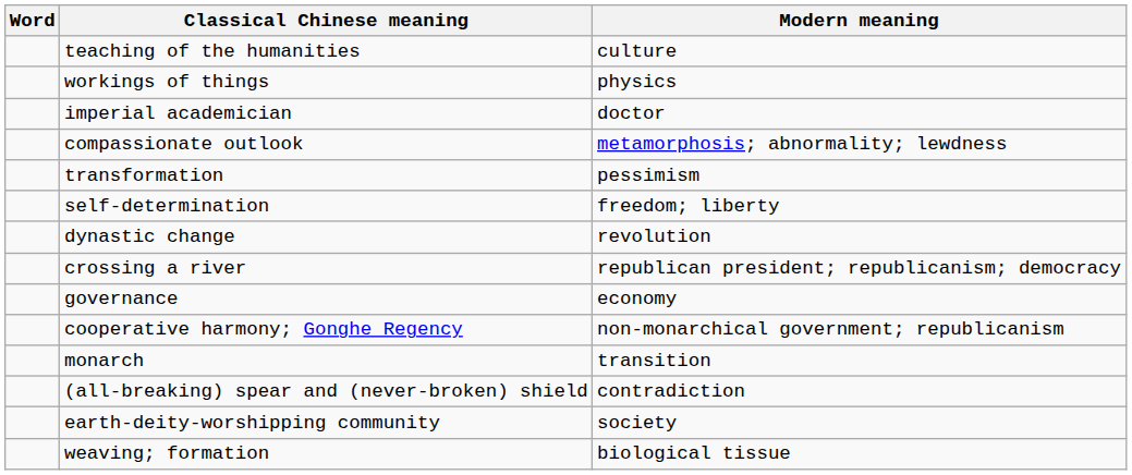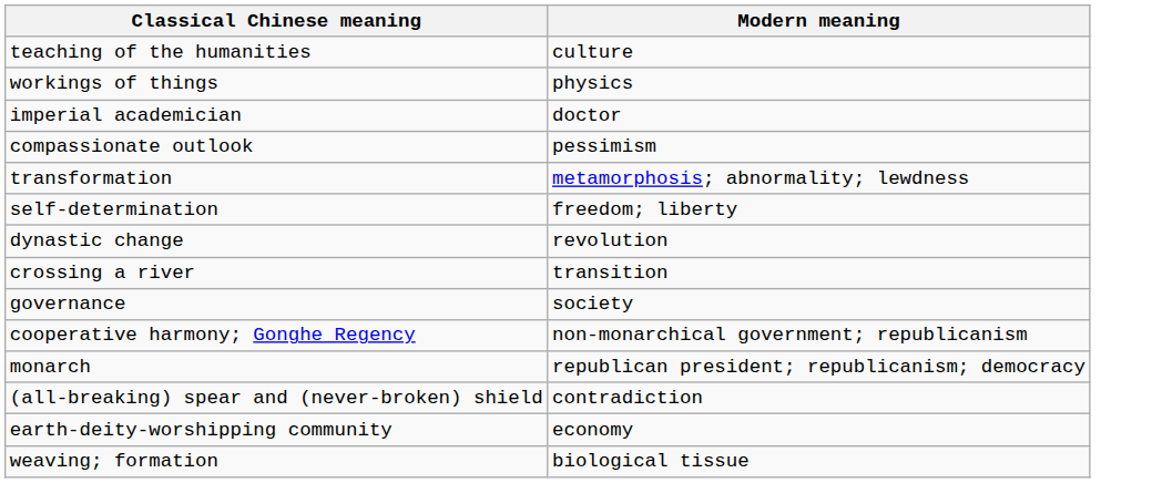- column: Word
compassionate outlook | Modern meaning: metamorphosis; abnormality; lewdness -> pessimism
transformation | Modern meaning: pessimism -> metamorphosis; abnormality; lewdness
crossing a river | Modern meaning: republican president; republicanism; democracy -> transition
governance | Modern meaning: economy -> society
monarch | Modern meaning: transition -> republican president; republicanism; democracy
earth-deity-worshipping community | Modern meaning: society -> economy
